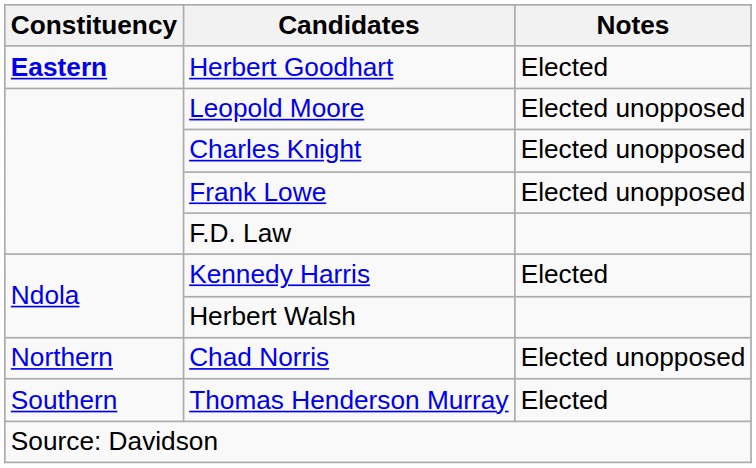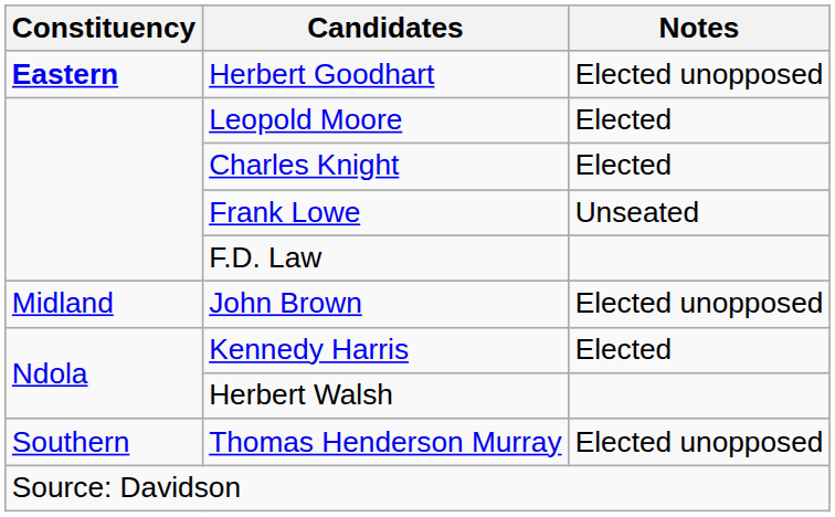Herbert Goodhart | Notes: Elected -> Elected unopposed
Leopold Moore | Notes: Elected unopposed -> Elected
Charles Knight | Notes: Elected unopposed -> Elected
Frank Lowe | Notes: Elected unopposed -> Unseated
+ row: Midland | John Brown | Elected unopposed
- row: Northern | Chad Norris | Elected unopposed
Thomas Henderson Murray | Notes: Elected -> Elected unopposed
